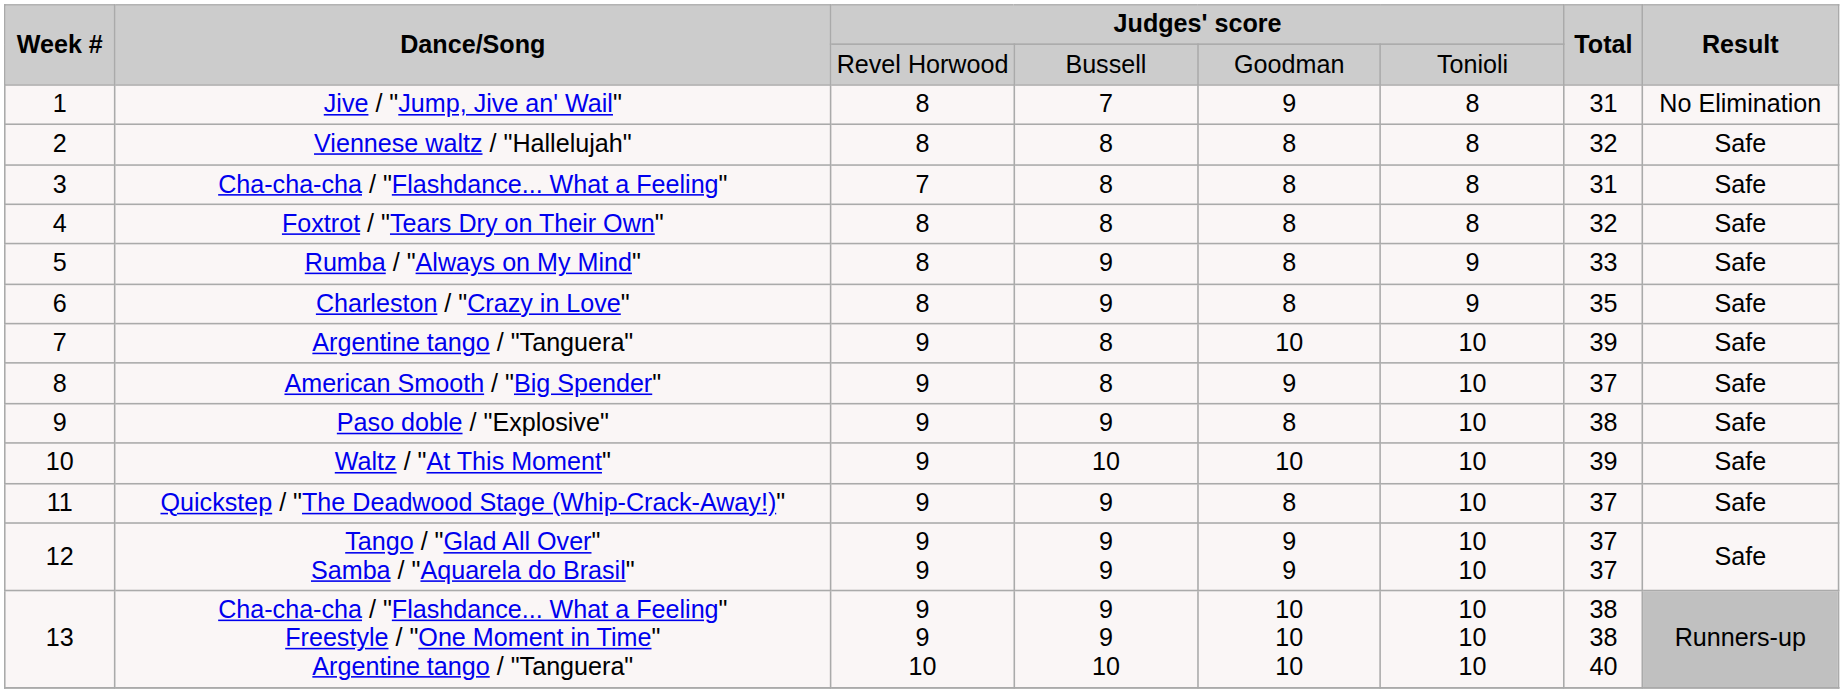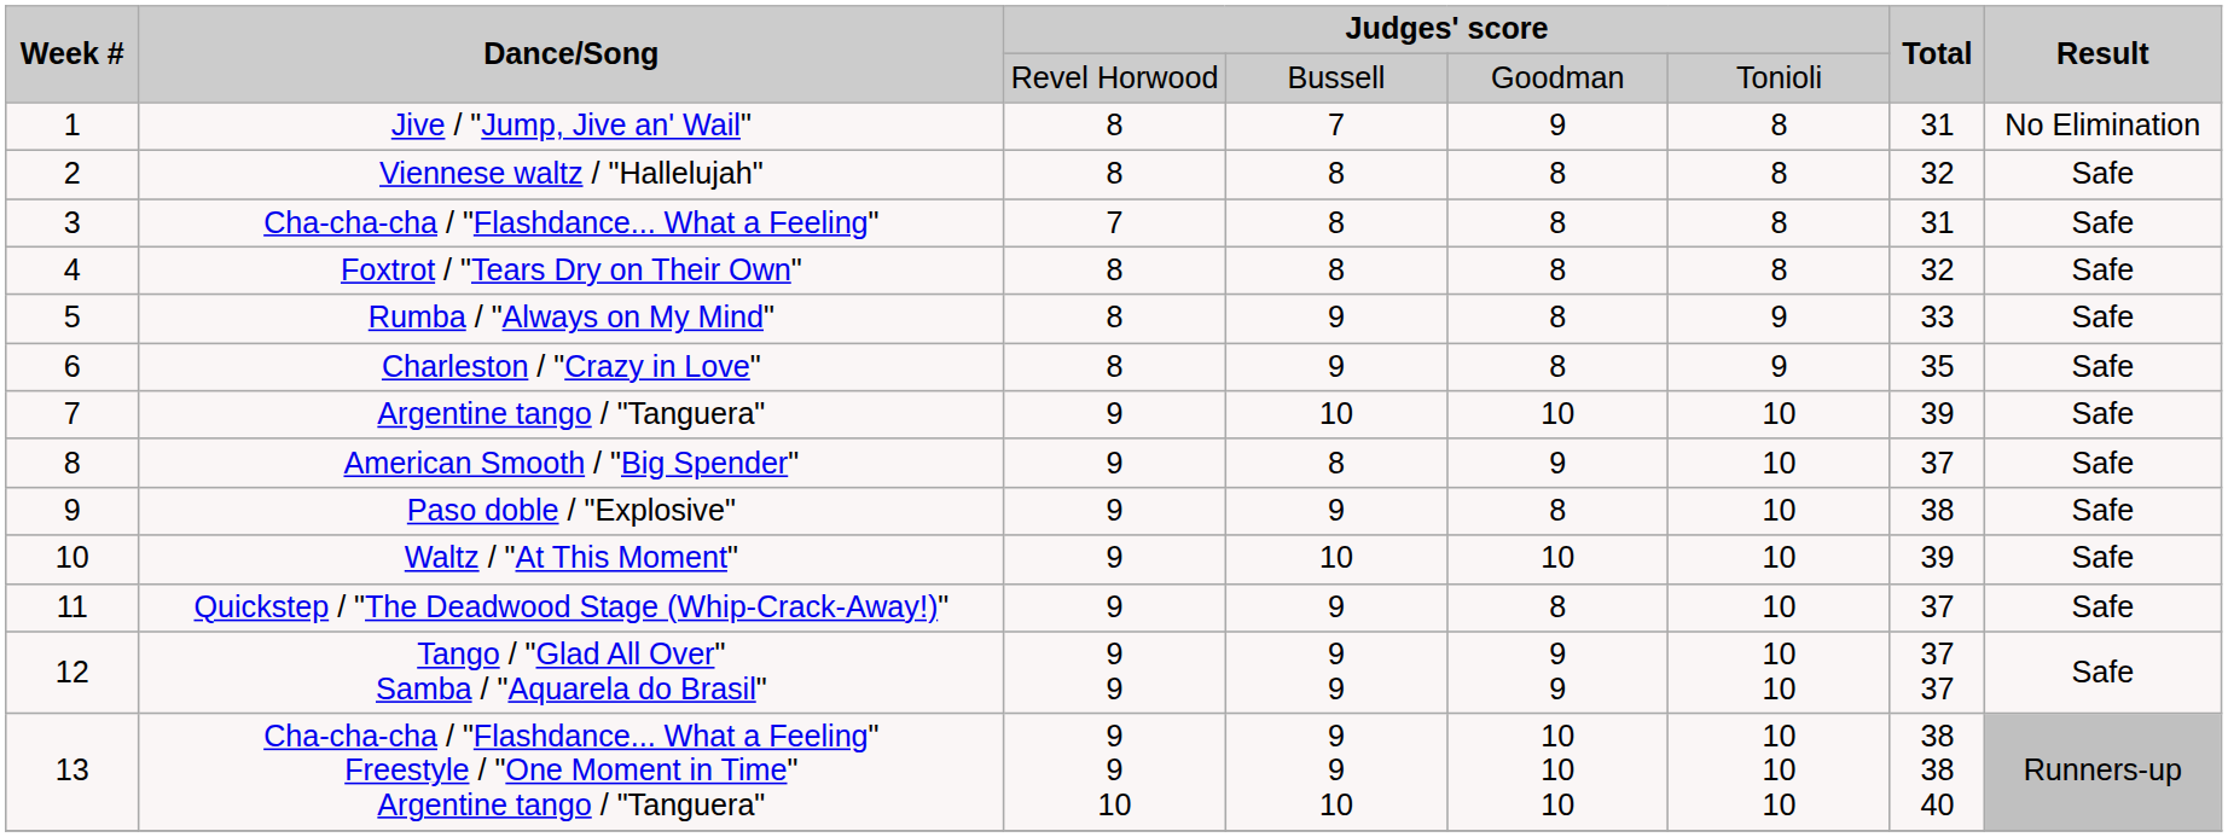Argentine tango / "Tanguera" | column 4: 8 -> 10
